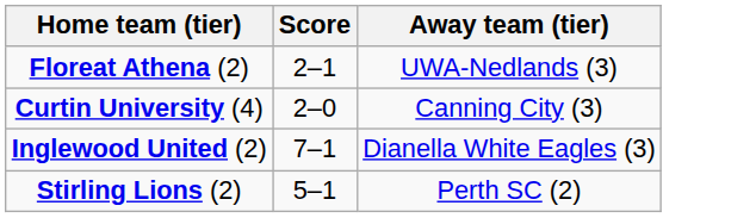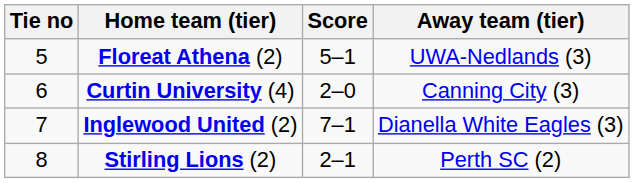+ column: Tie no | 5 | 6 | 7 | 8
Floreat Athena (2) | Score: 2–1 -> 5–1
Stirling Lions (2) | Score: 5–1 -> 2–1
